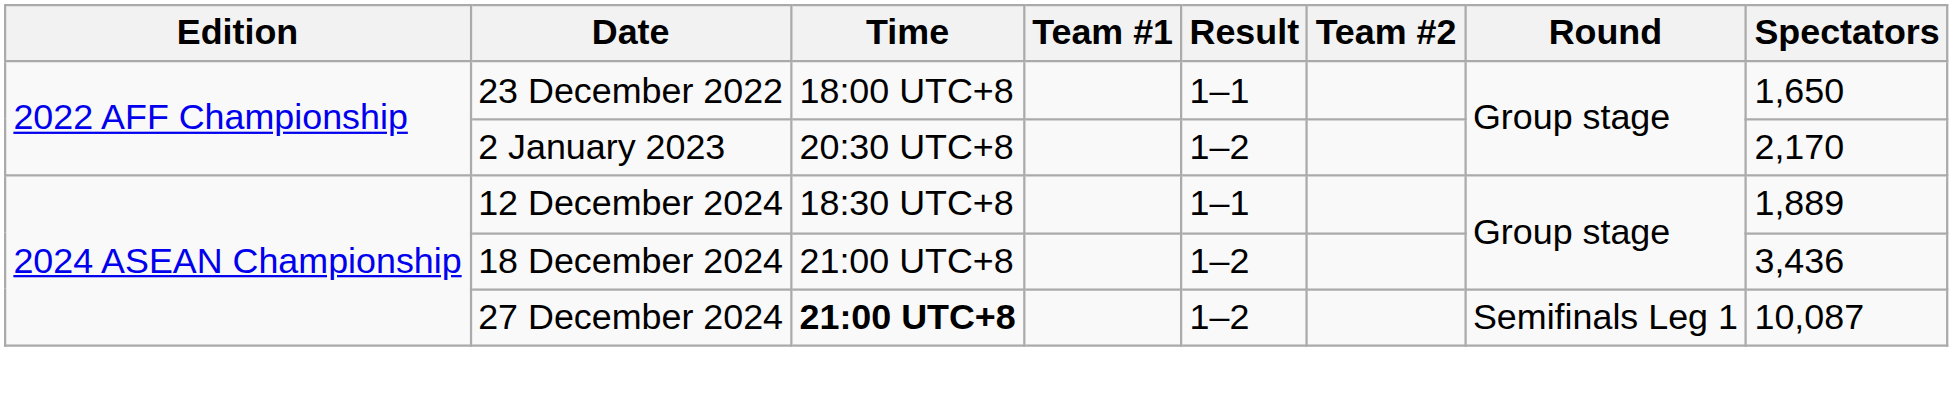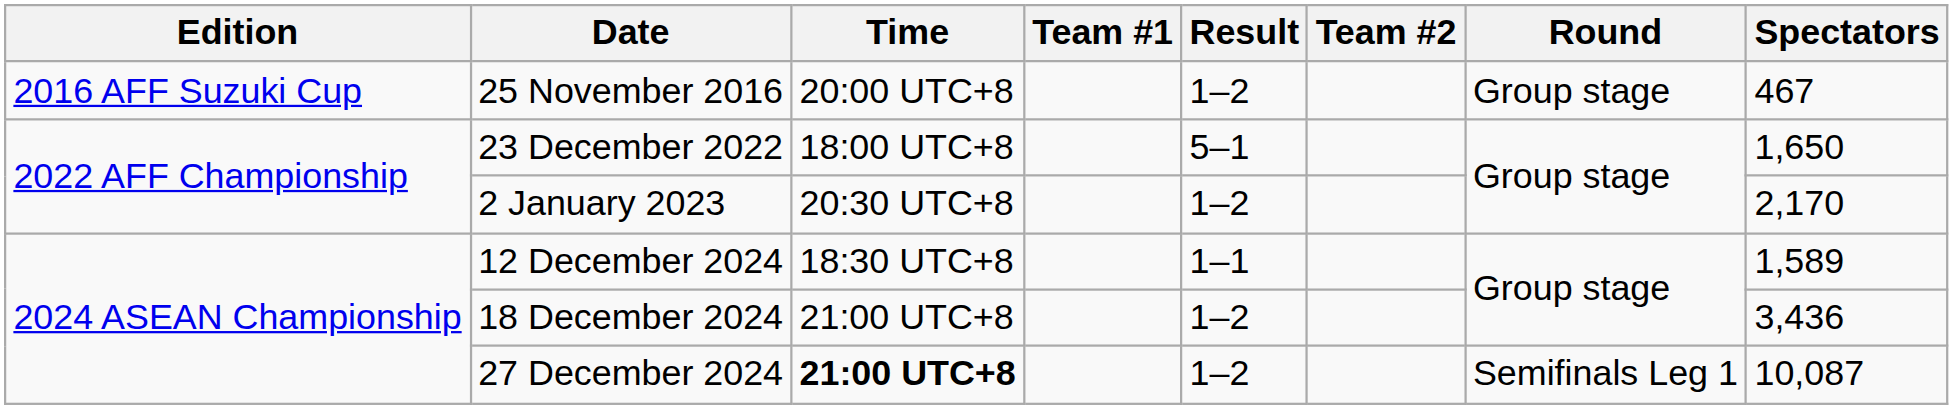+ row: 2016 AFF Suzuki Cup | 25 November 2016 | 20:00 UTC+8 | 1–2 | Group stage | 467
23 December 2022 | Result: 1–1 -> 5–1
12 December 2024 | Spectators: 1,889 -> 1,589
